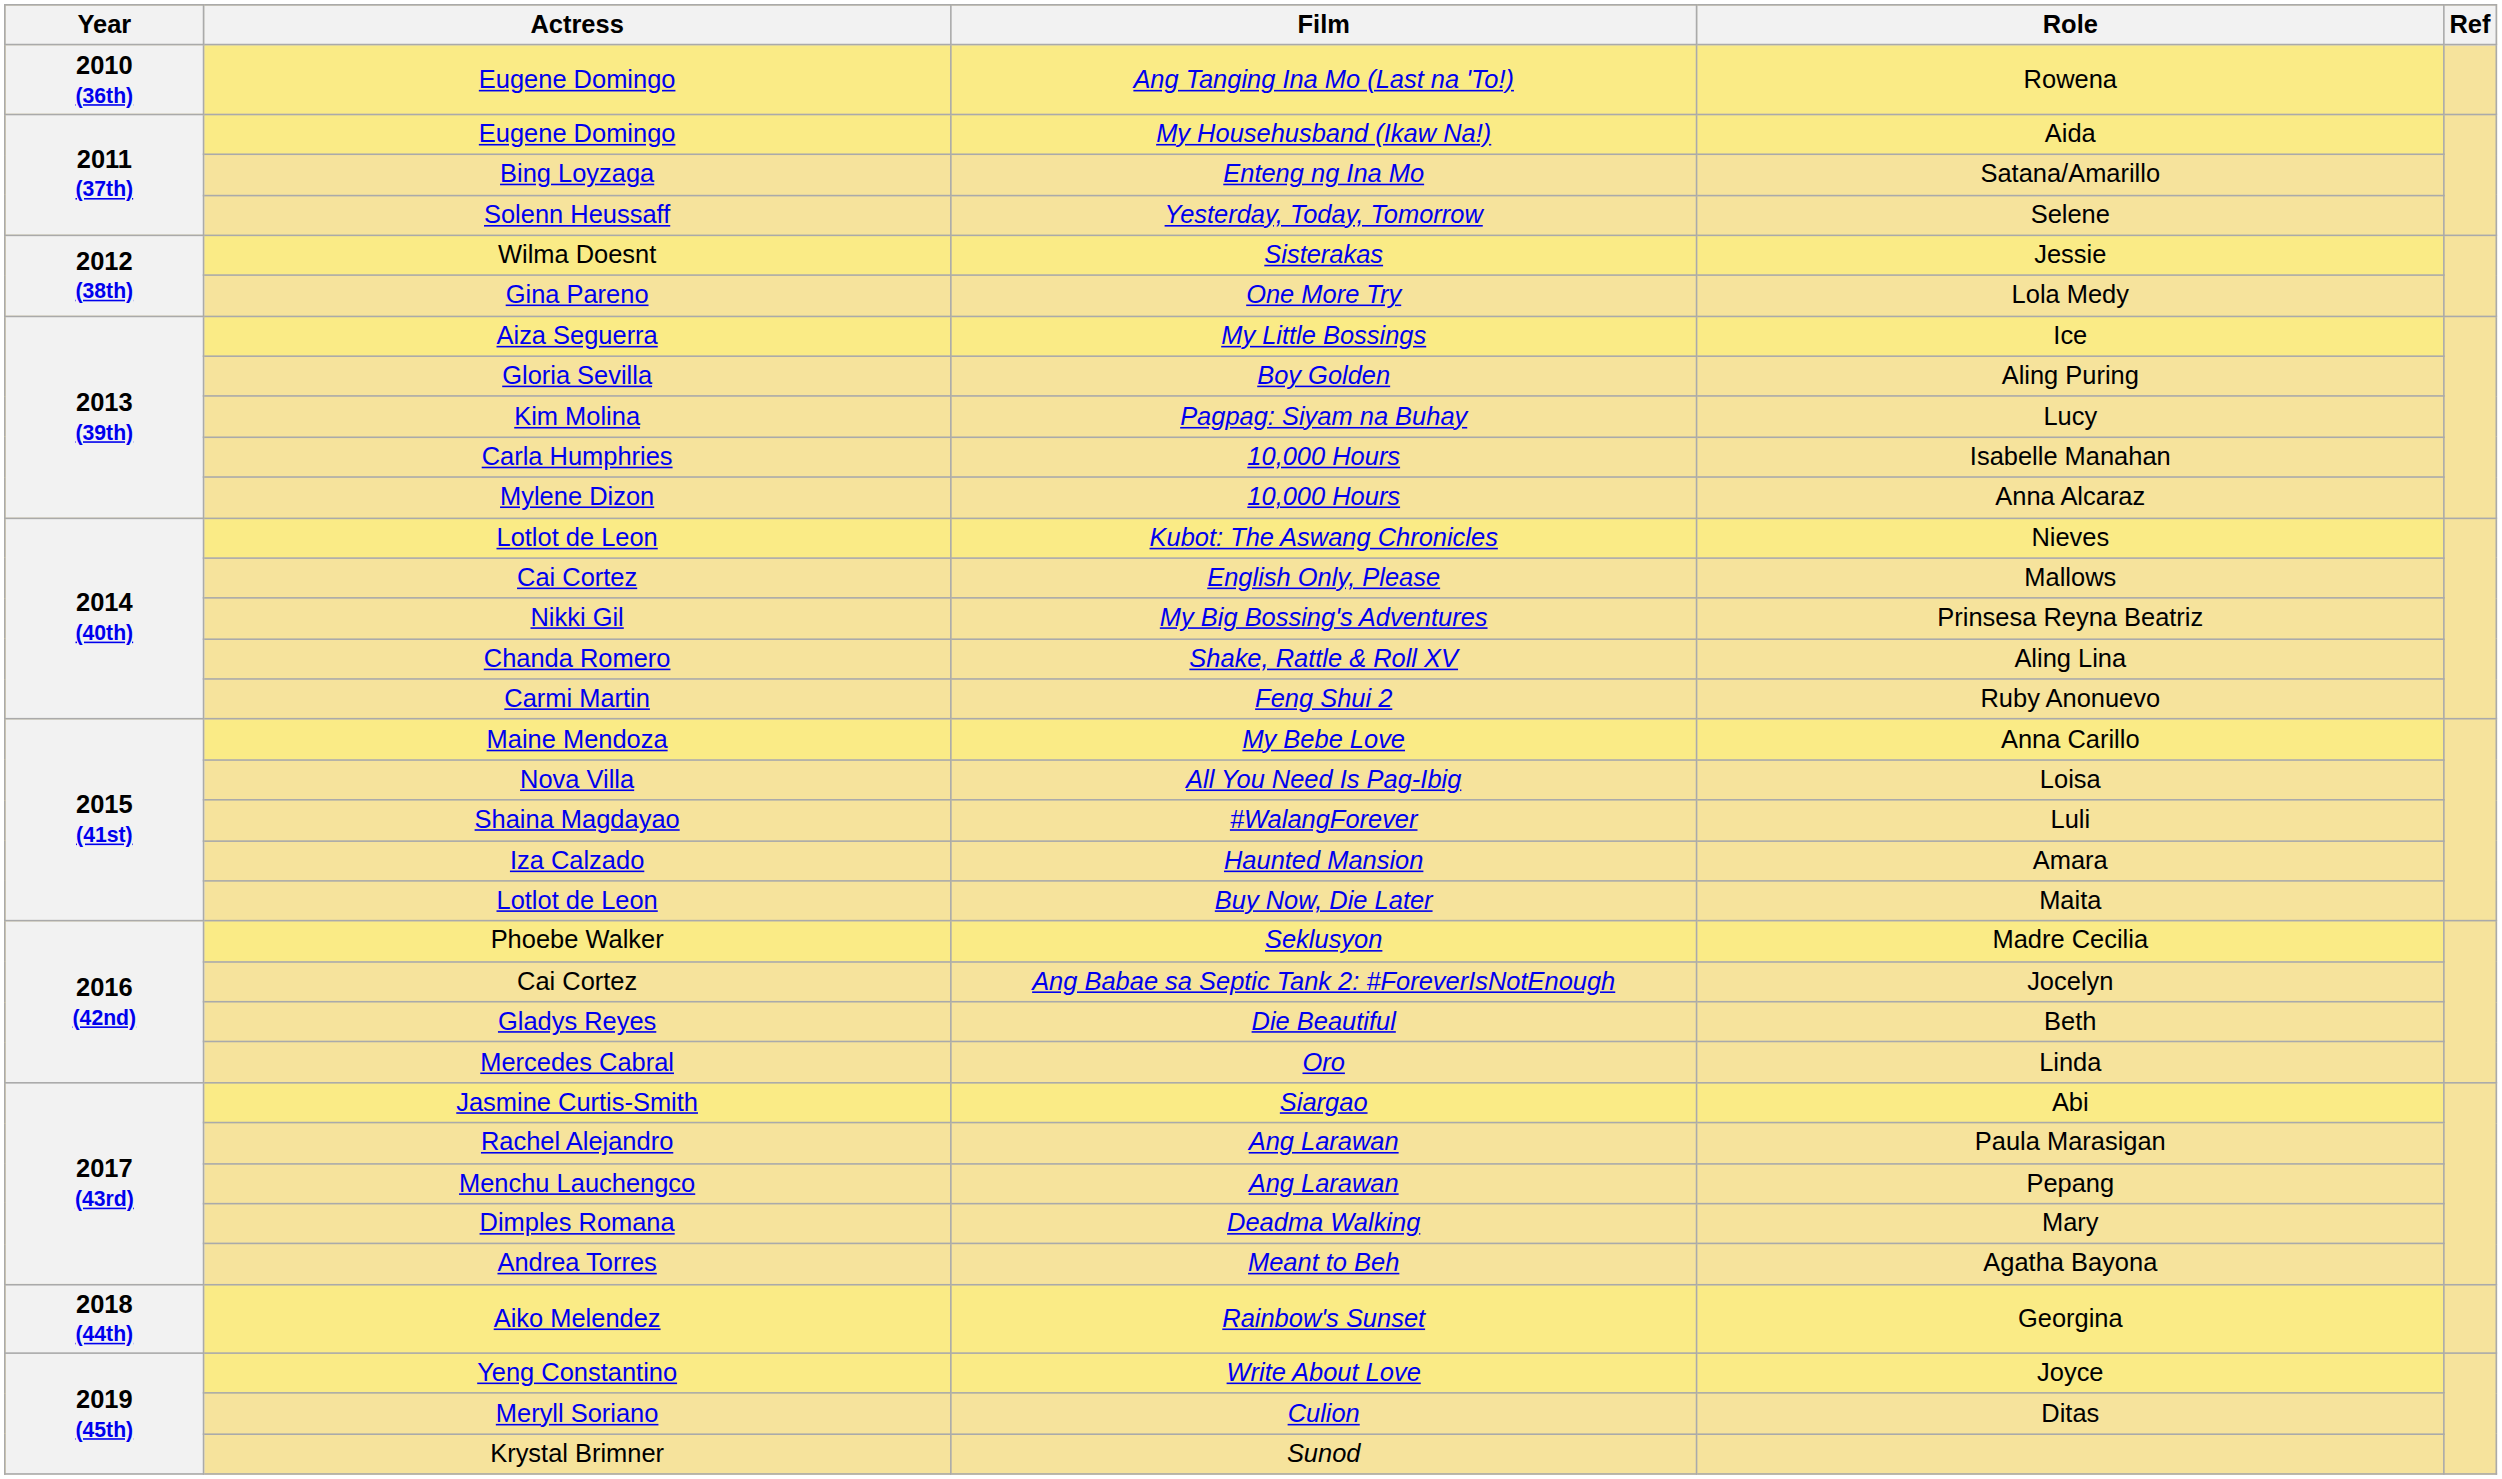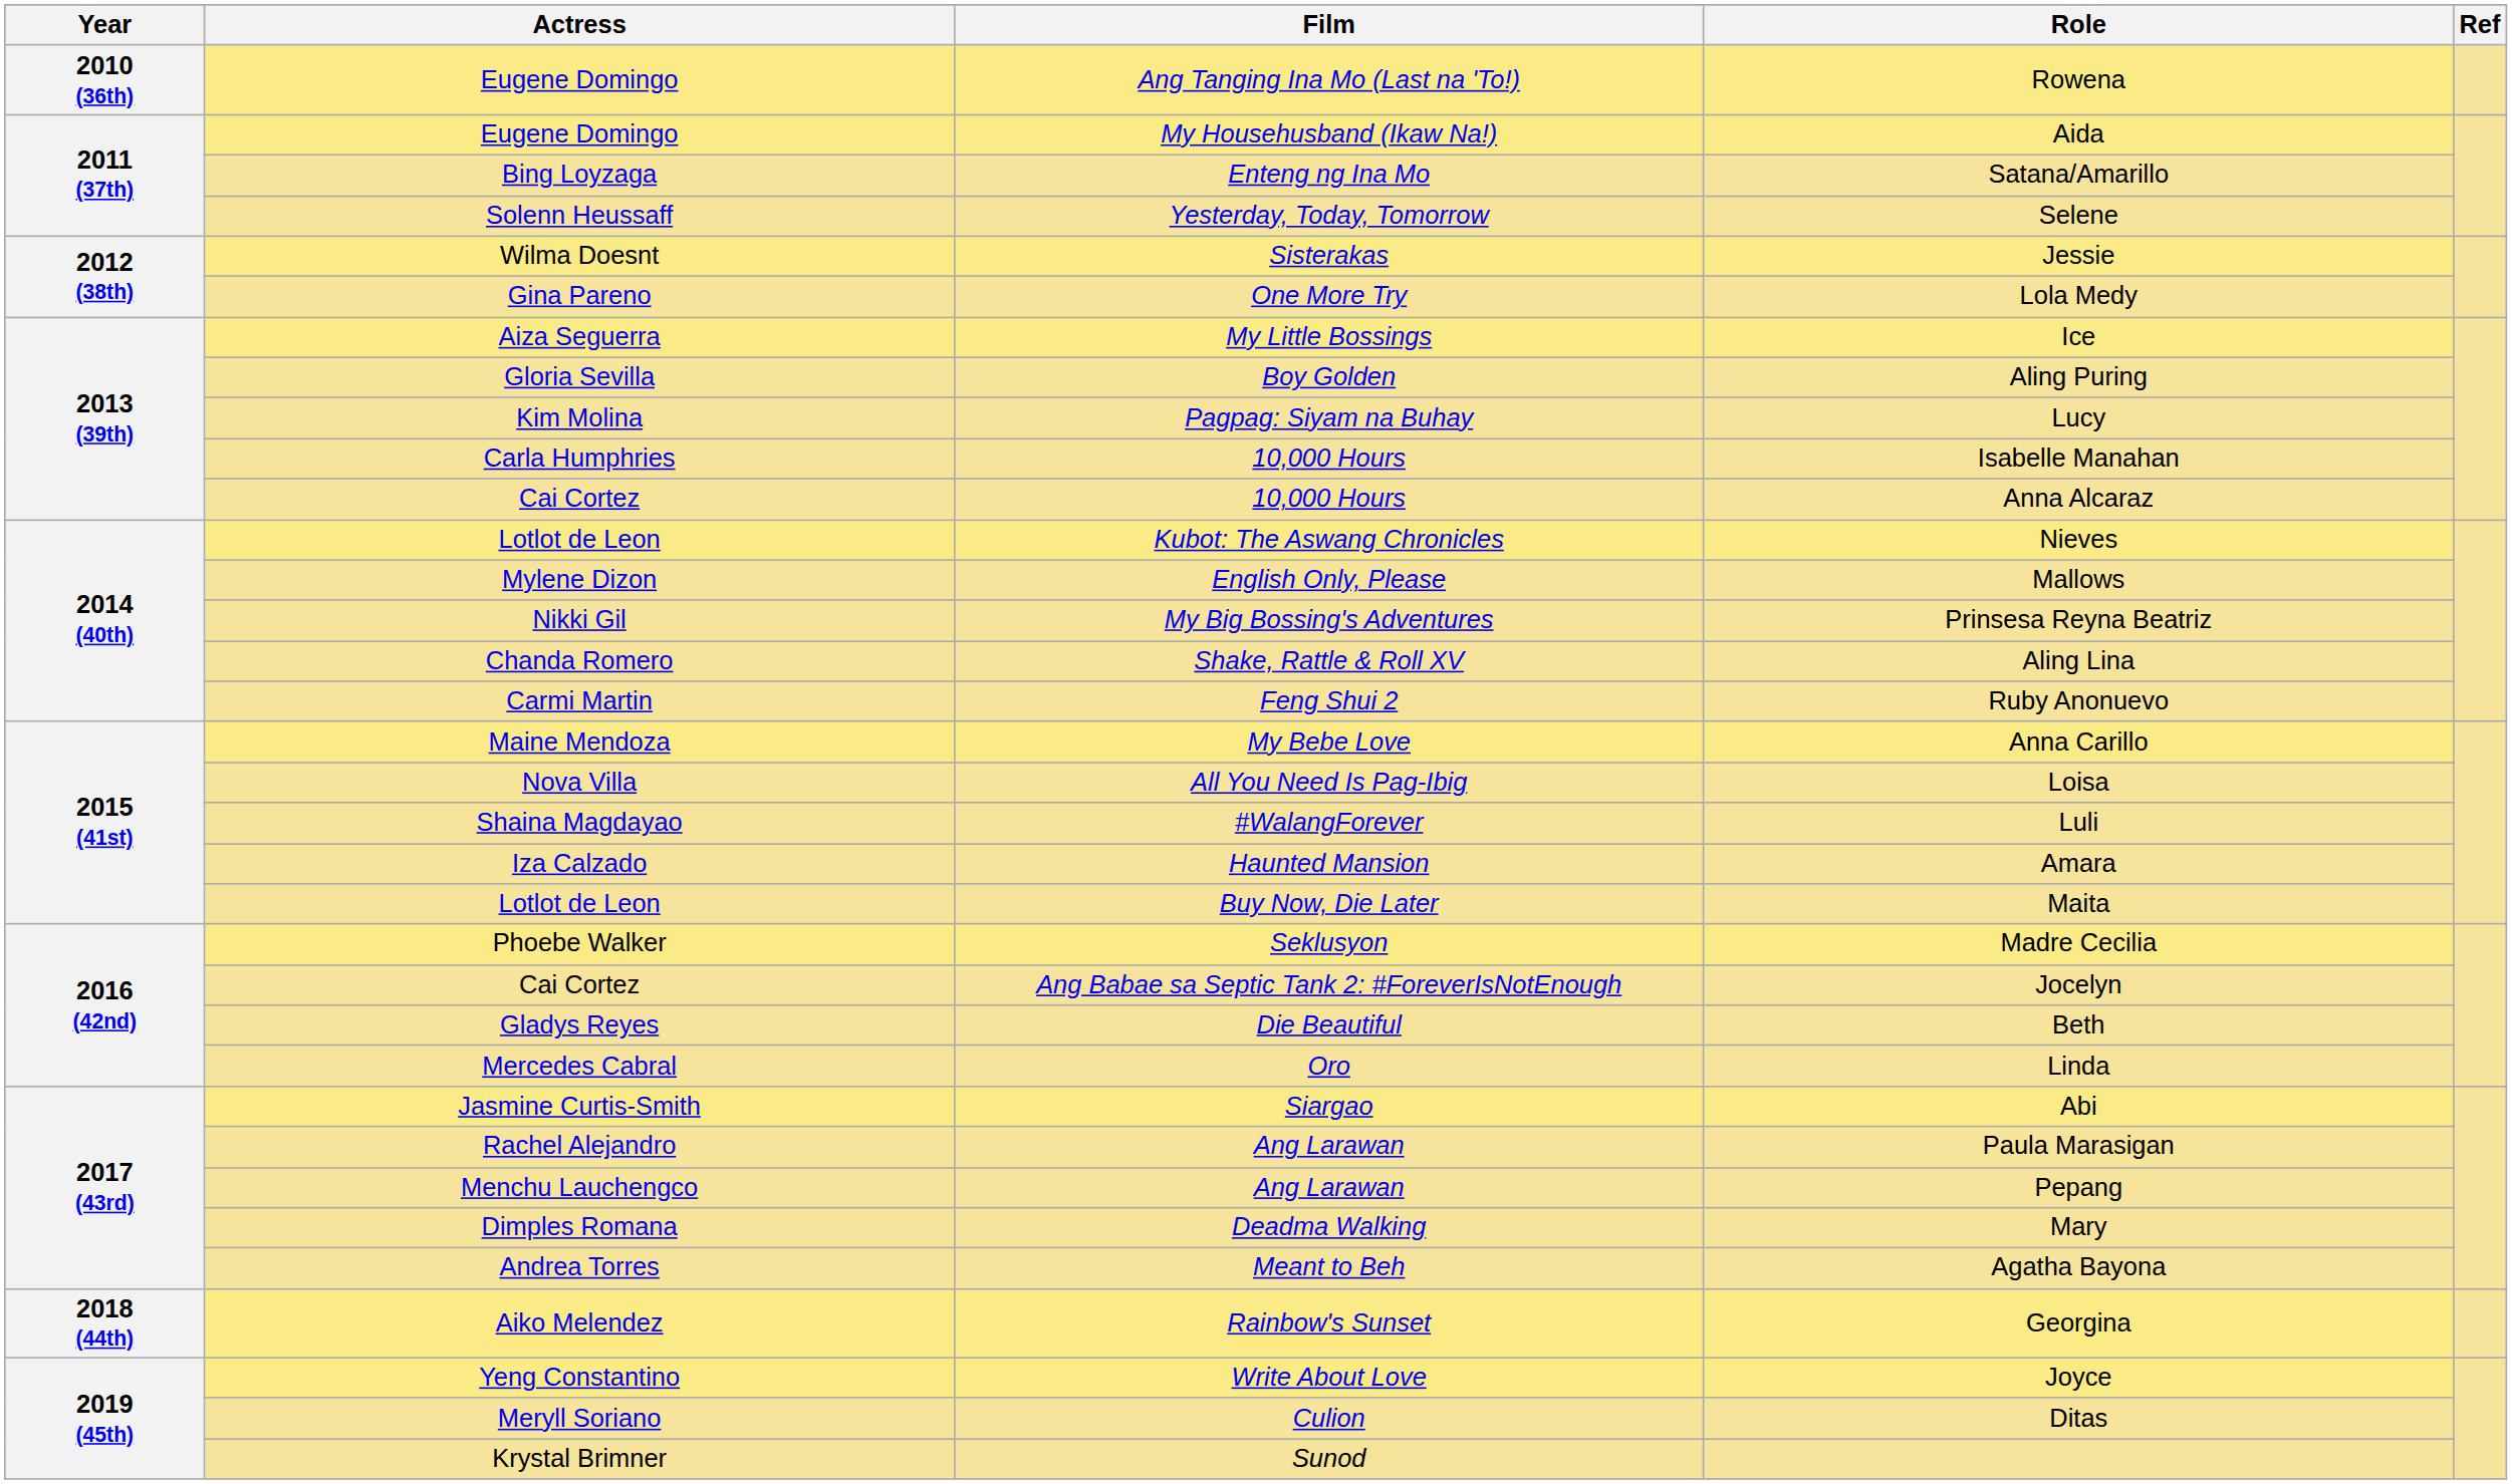Anna Alcaraz | Actress: Mylene Dizon -> Cai Cortez
Mallows | Actress: Cai Cortez -> Mylene Dizon
